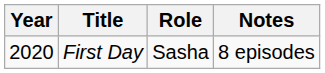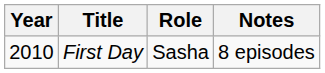First Day | Year: 2020 -> 2010
